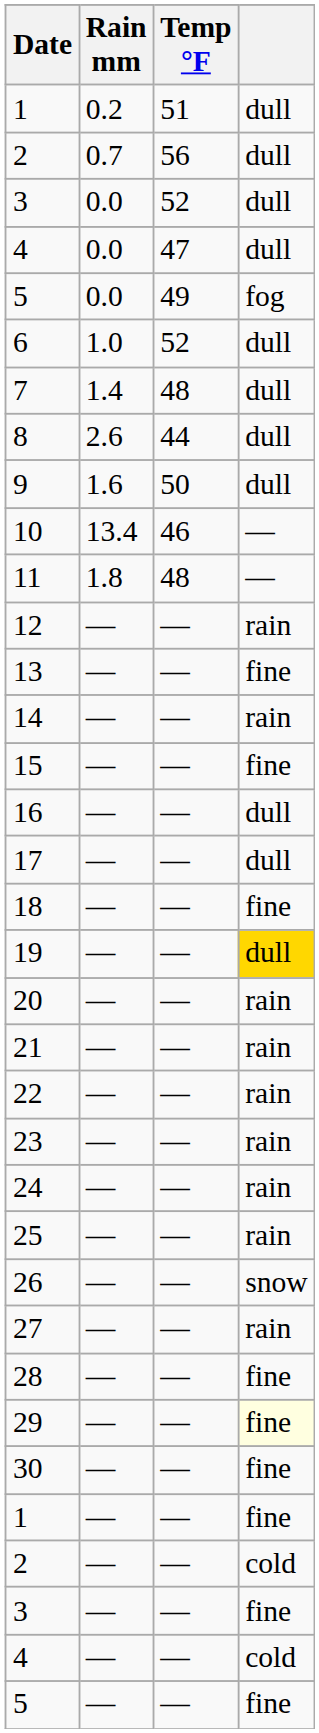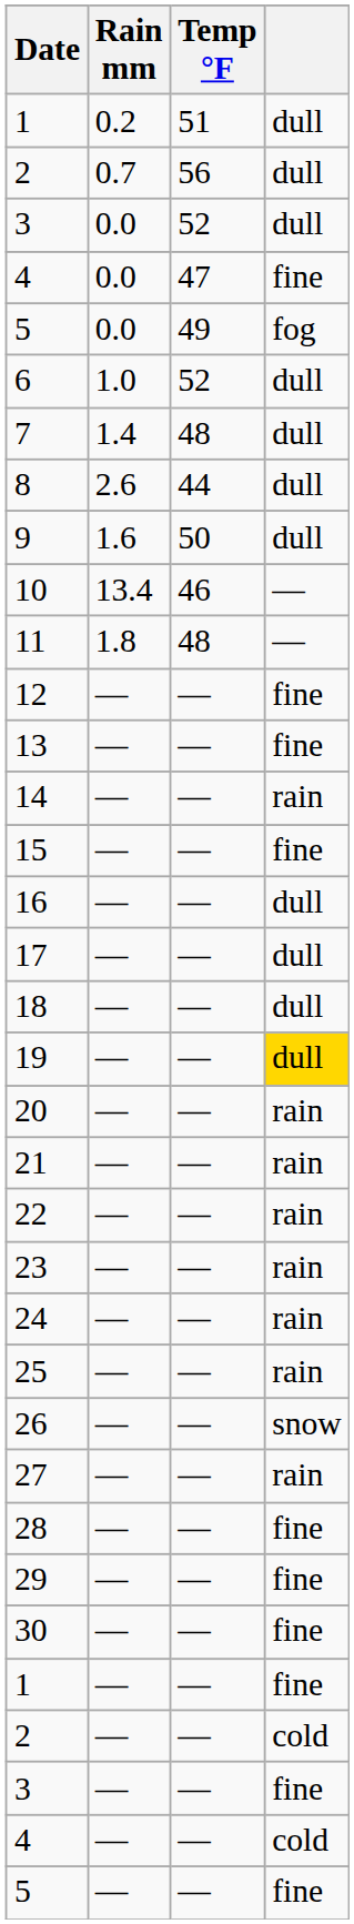4 / 0.0 | column 4: dull -> fine
12 | column 4: rain -> fine
18 | column 4: fine -> dull
29 | column 4: lightyellow background -> no background
